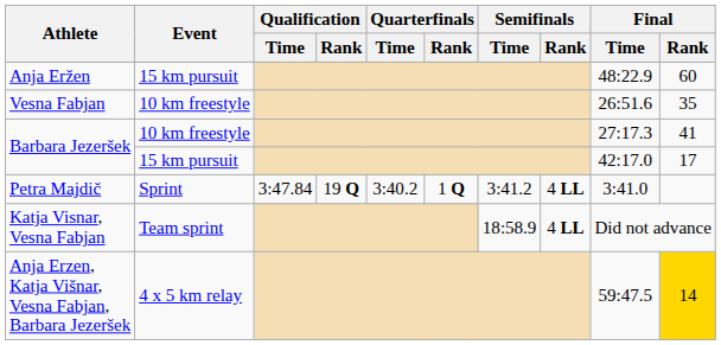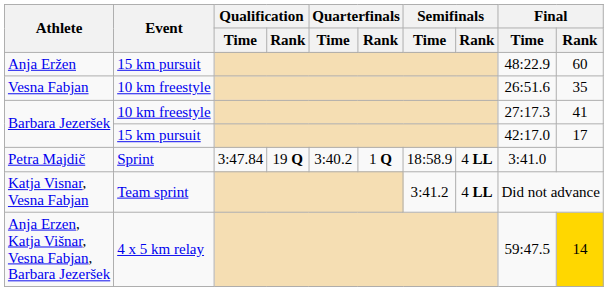Petra Majdič | Semifinals / Time: 3:41.2 -> 18:58.9
Katja Visnar, Vesna Fabjan | Semifinals / Time: 18:58.9 -> 3:41.2
